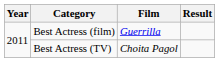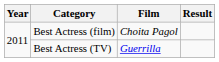Best Actress (film) | Film: Guerrilla -> Choita Pagol
Best Actress (TV) | Film: Choita Pagol -> Guerrilla
